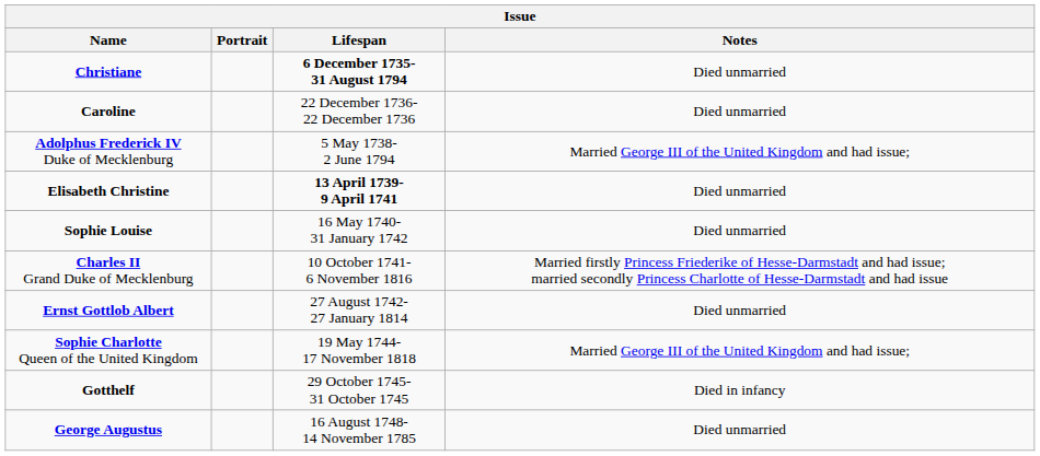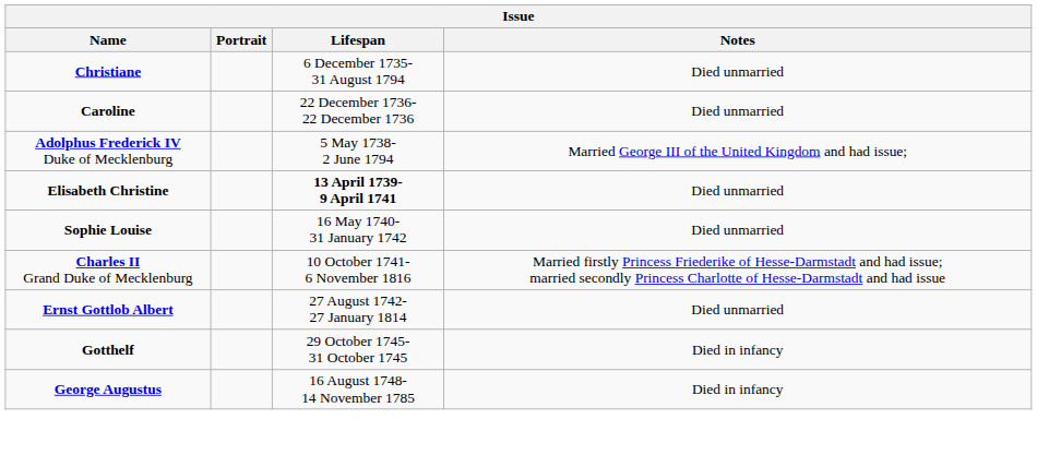Christiane | Lifespan: bold -> normal
- row: Sophie Charlotte Queen of the United Kingdom | 19 May 1744- 17 November 1818 | Married George III of the United Kingdom and had issue;
George Augustus | Notes: Died unmarried -> Died in infancy
